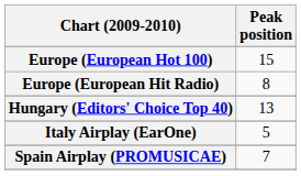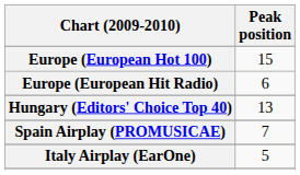Europe (European Hit Radio) | Peak position: 8 -> 6
rows swapped: Italy Airplay (EarOne) <-> Spain Airplay (PROMUSICAE)
